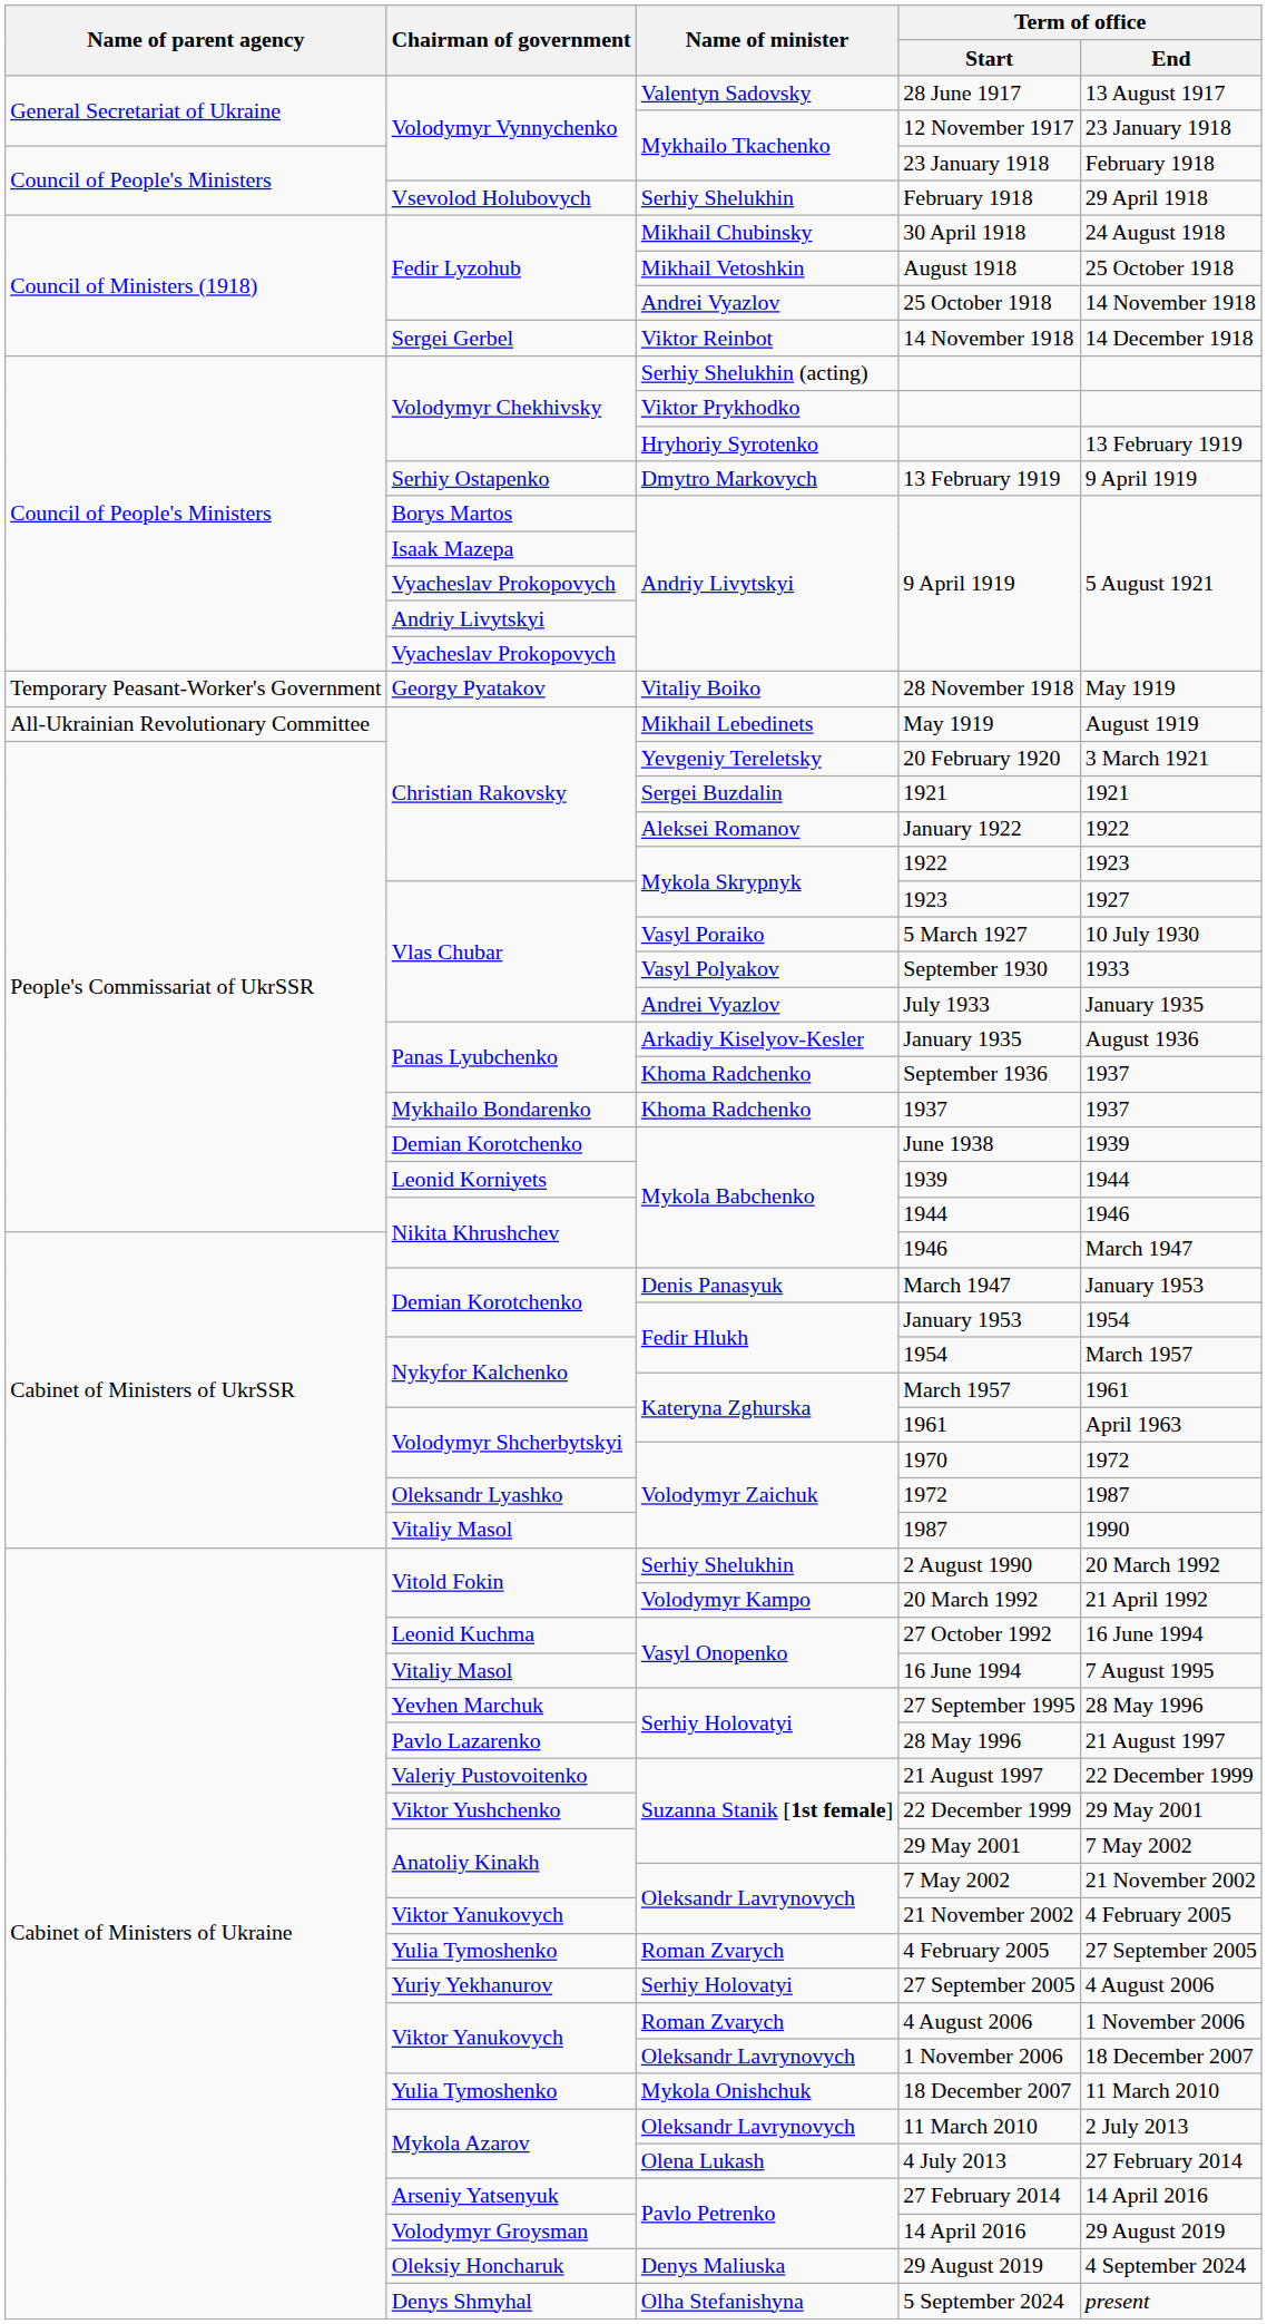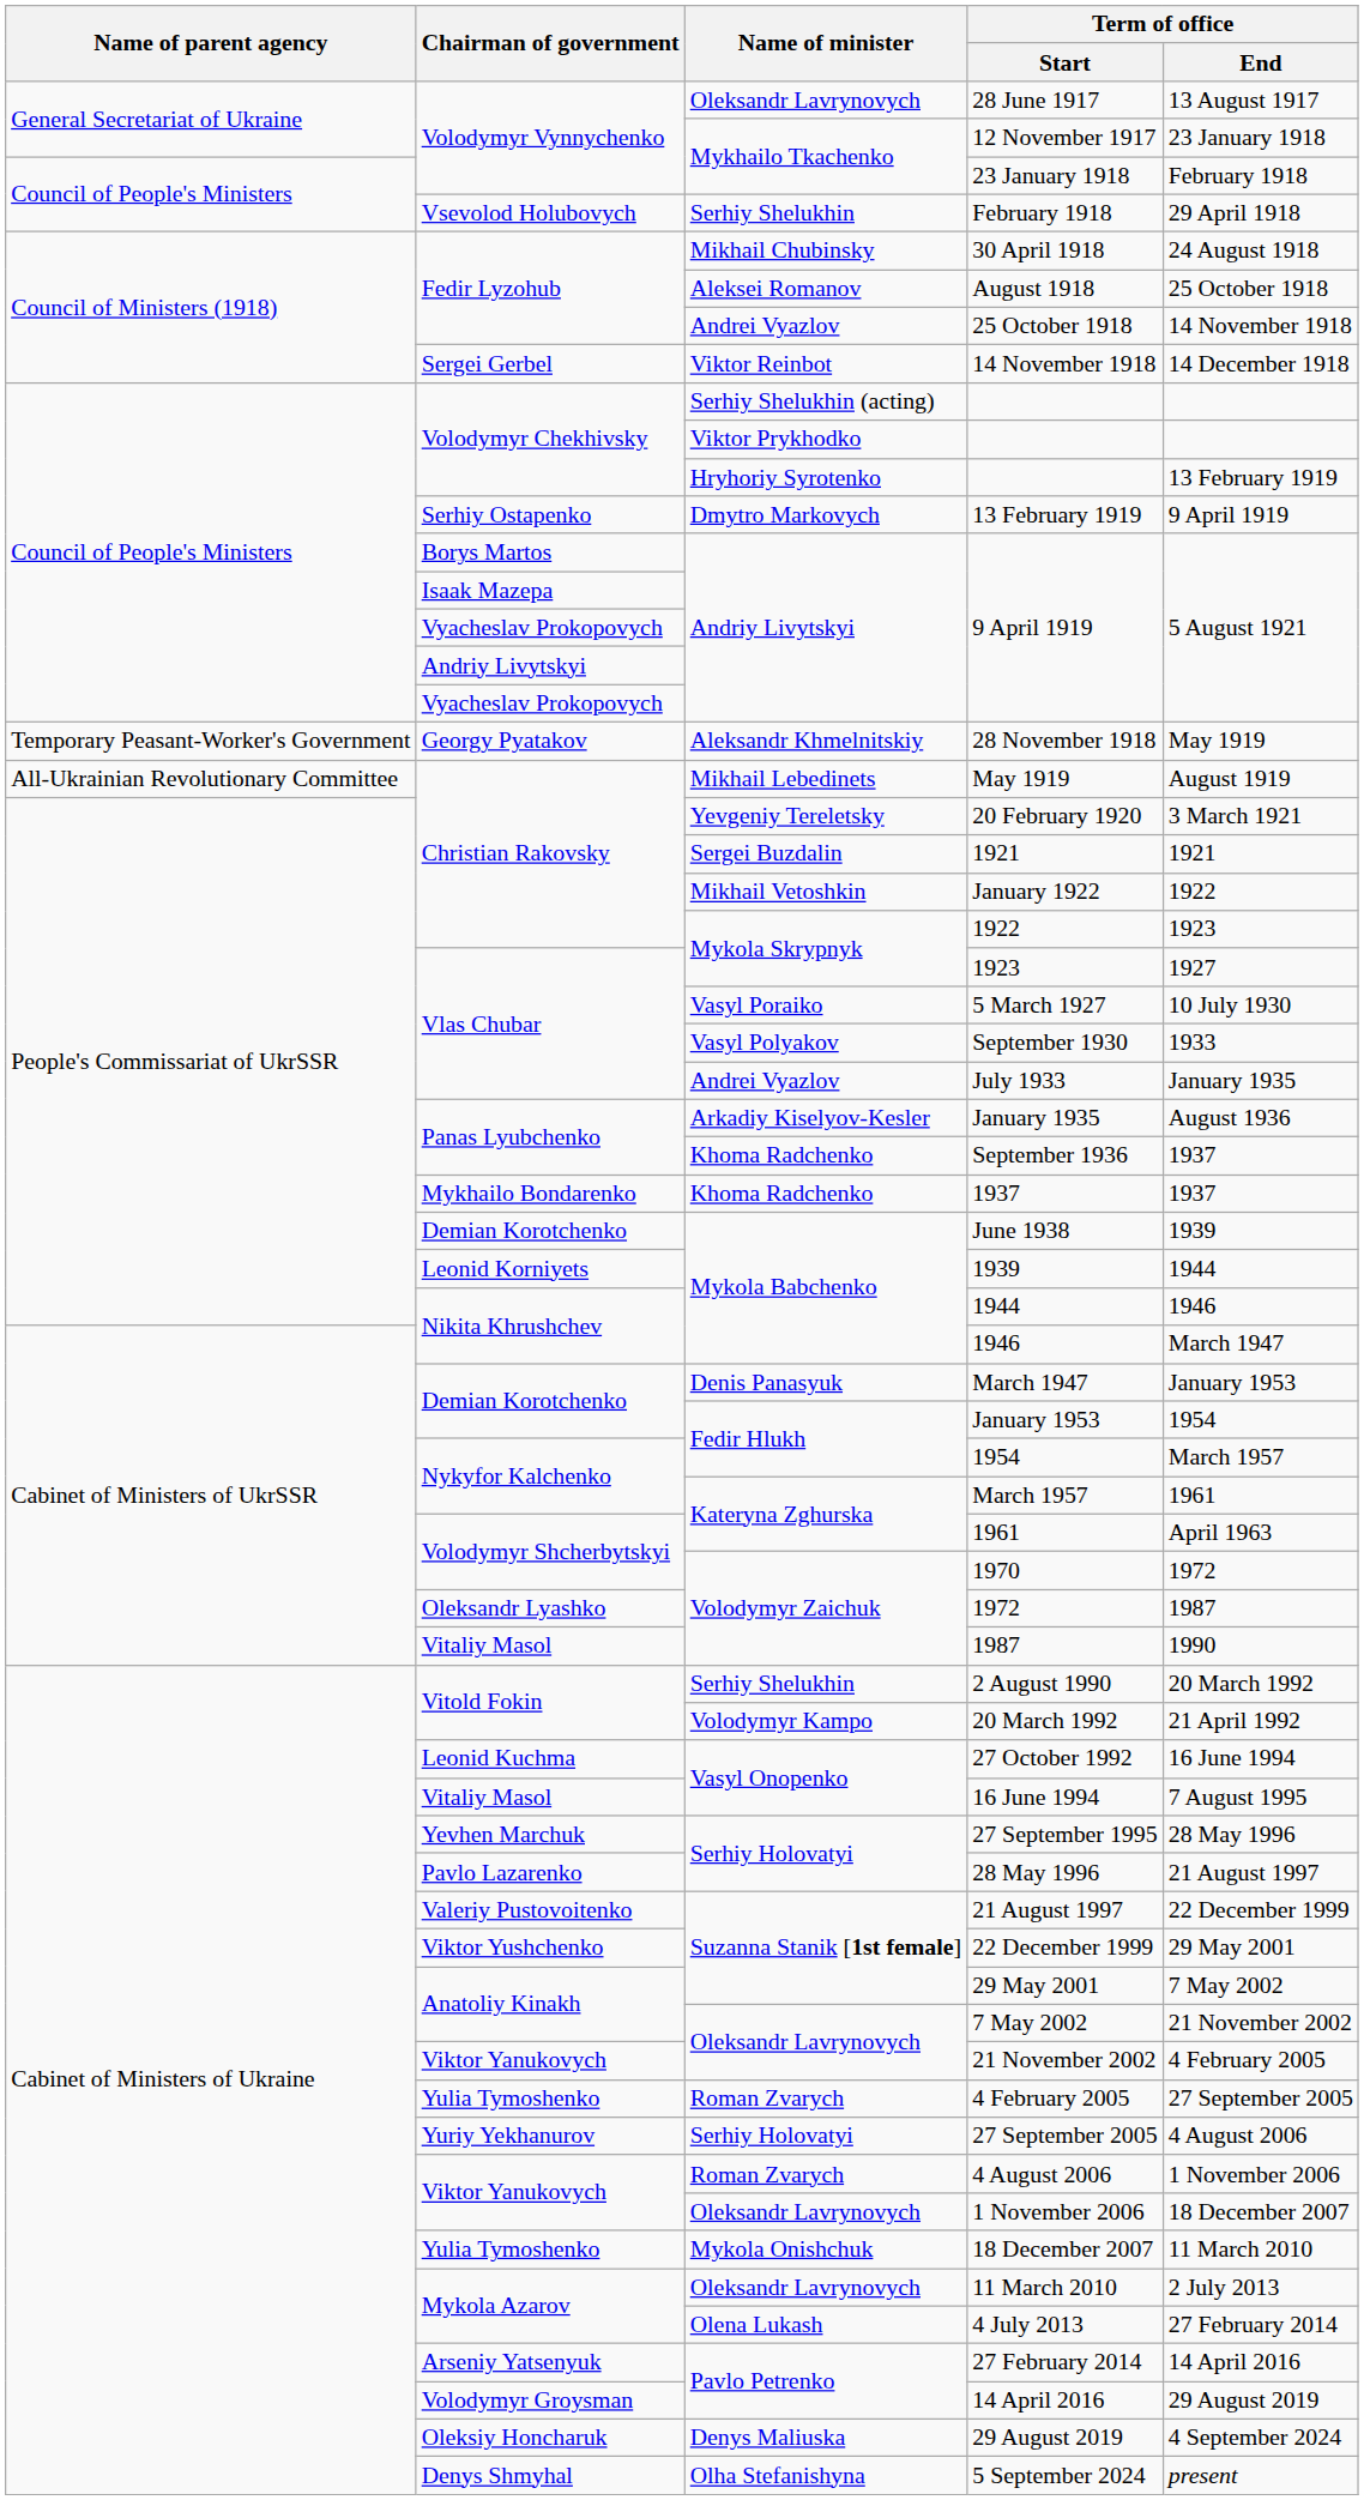28 June 1917 | Name of minister: Valentyn Sadovsky -> Oleksandr Lavrynovych
August 1918 | Name of minister: Mikhail Vetoshkin -> Aleksei Romanov
28 November 1918 | Name of minister: Vitaliy Boiko -> Aleksandr Khmelnitskiy
January 1922 | Name of minister: Aleksei Romanov -> Mikhail Vetoshkin
